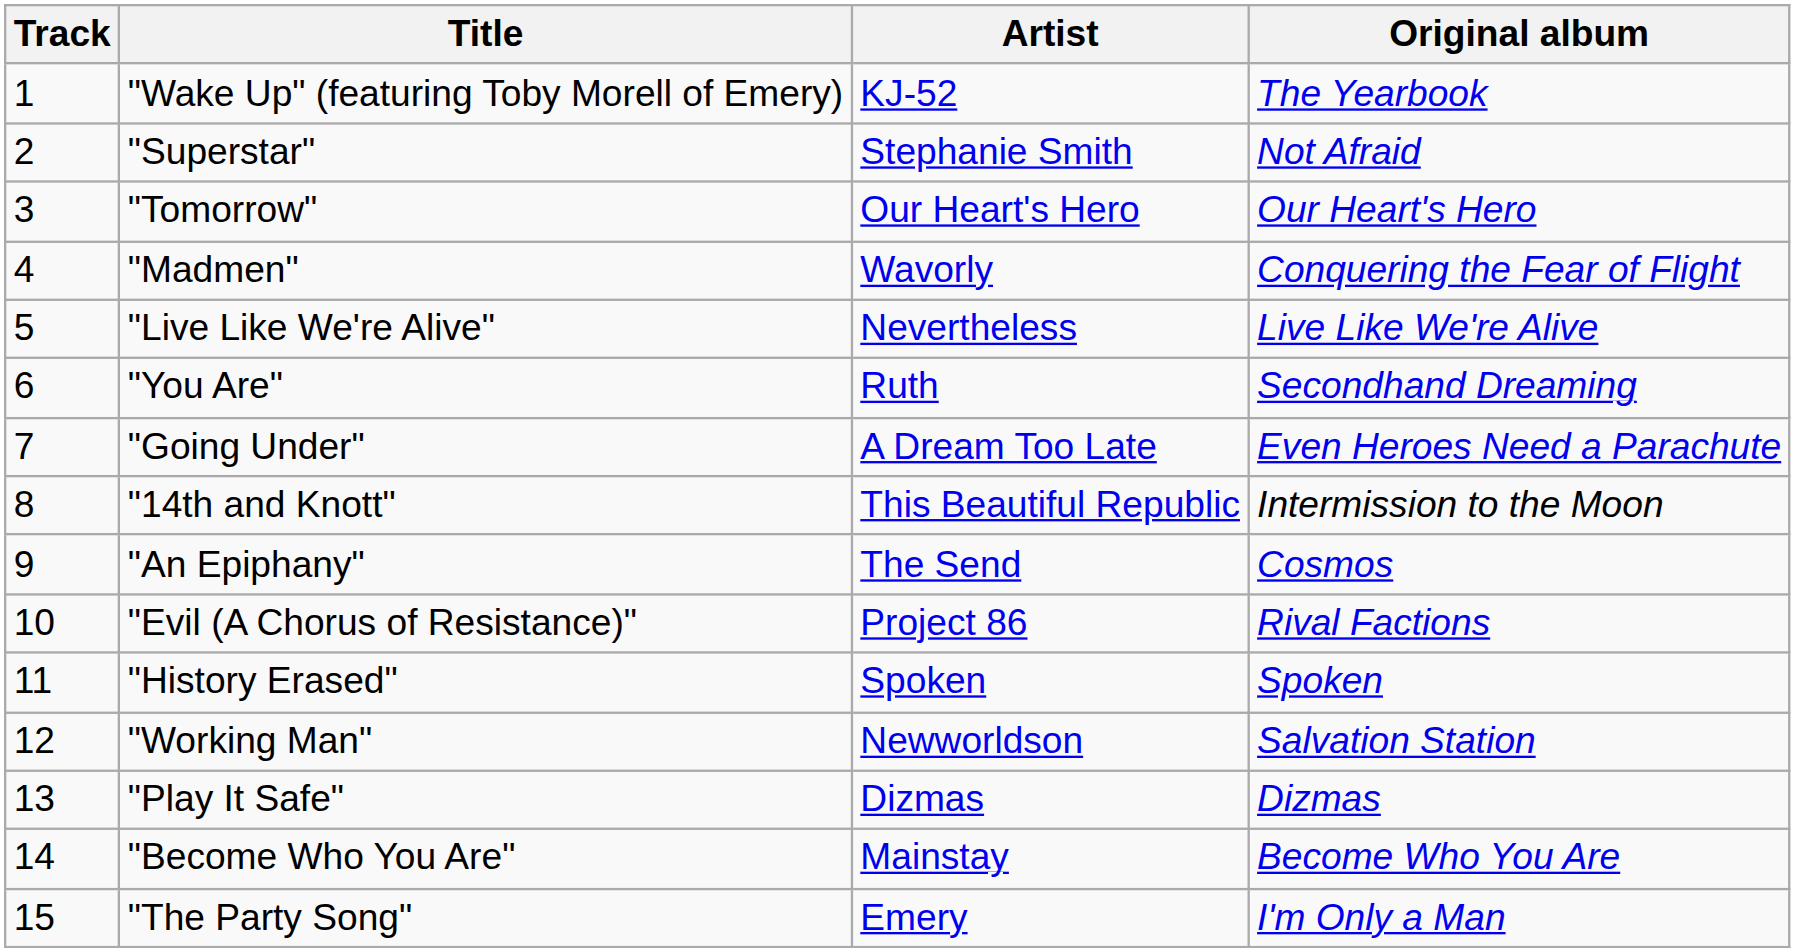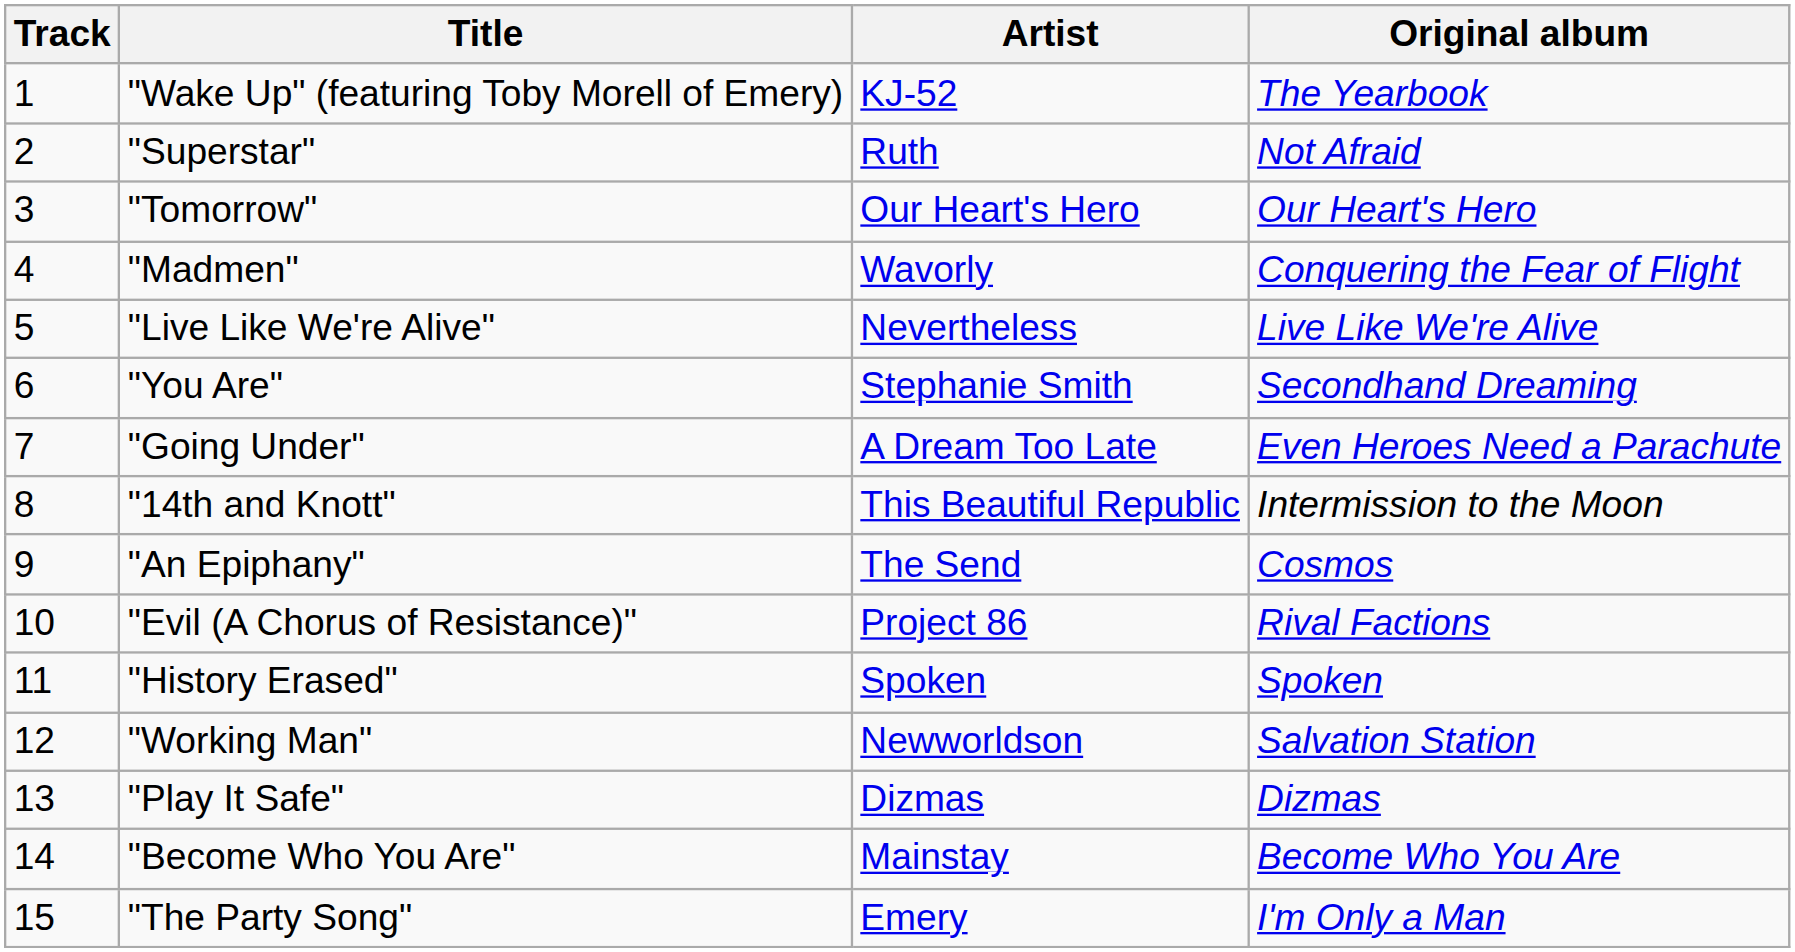"Superstar" | Artist: Stephanie Smith -> Ruth
"You Are" | Artist: Ruth -> Stephanie Smith
